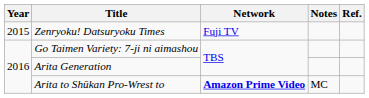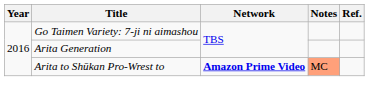- row: 2015 | Zenryoku! Datsuryoku Times | Fuji TV
Arita to Shūkan Pro-Wrest to | Notes: no background -> lightsalmon background
